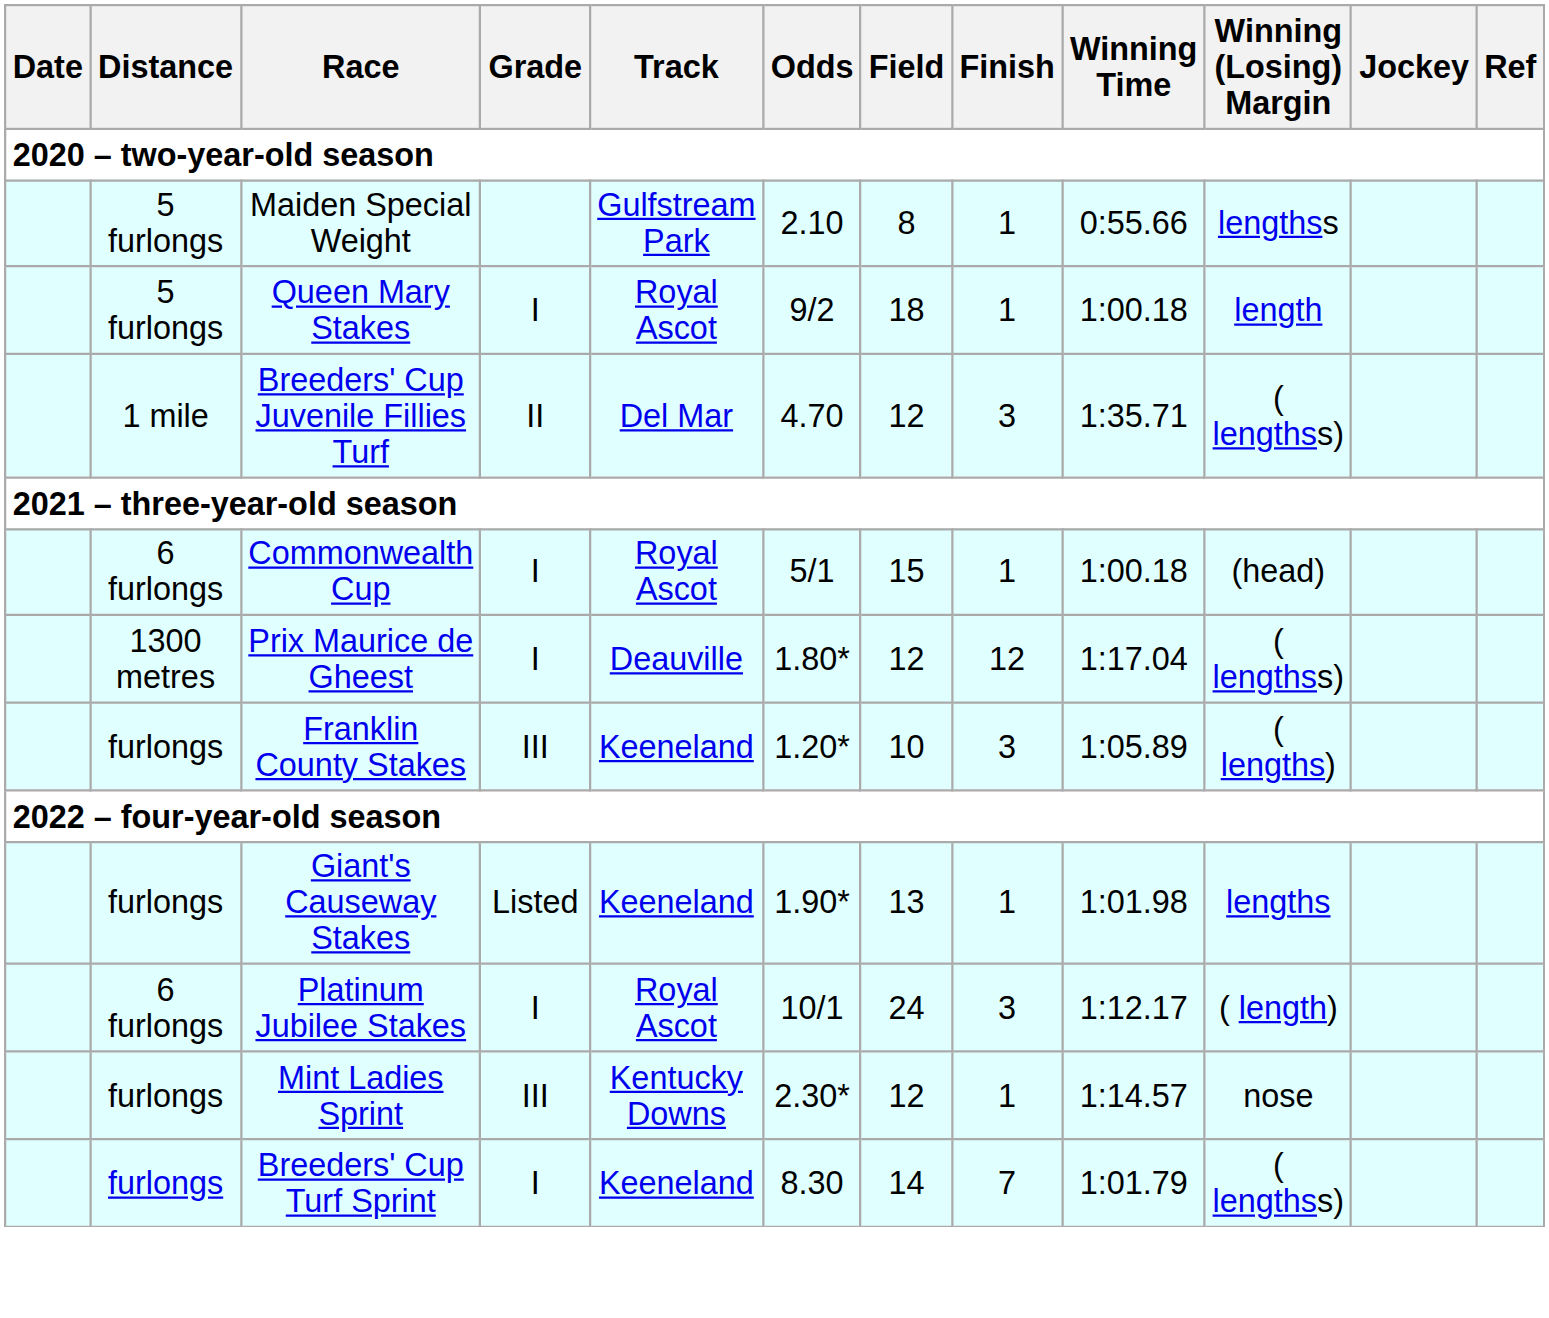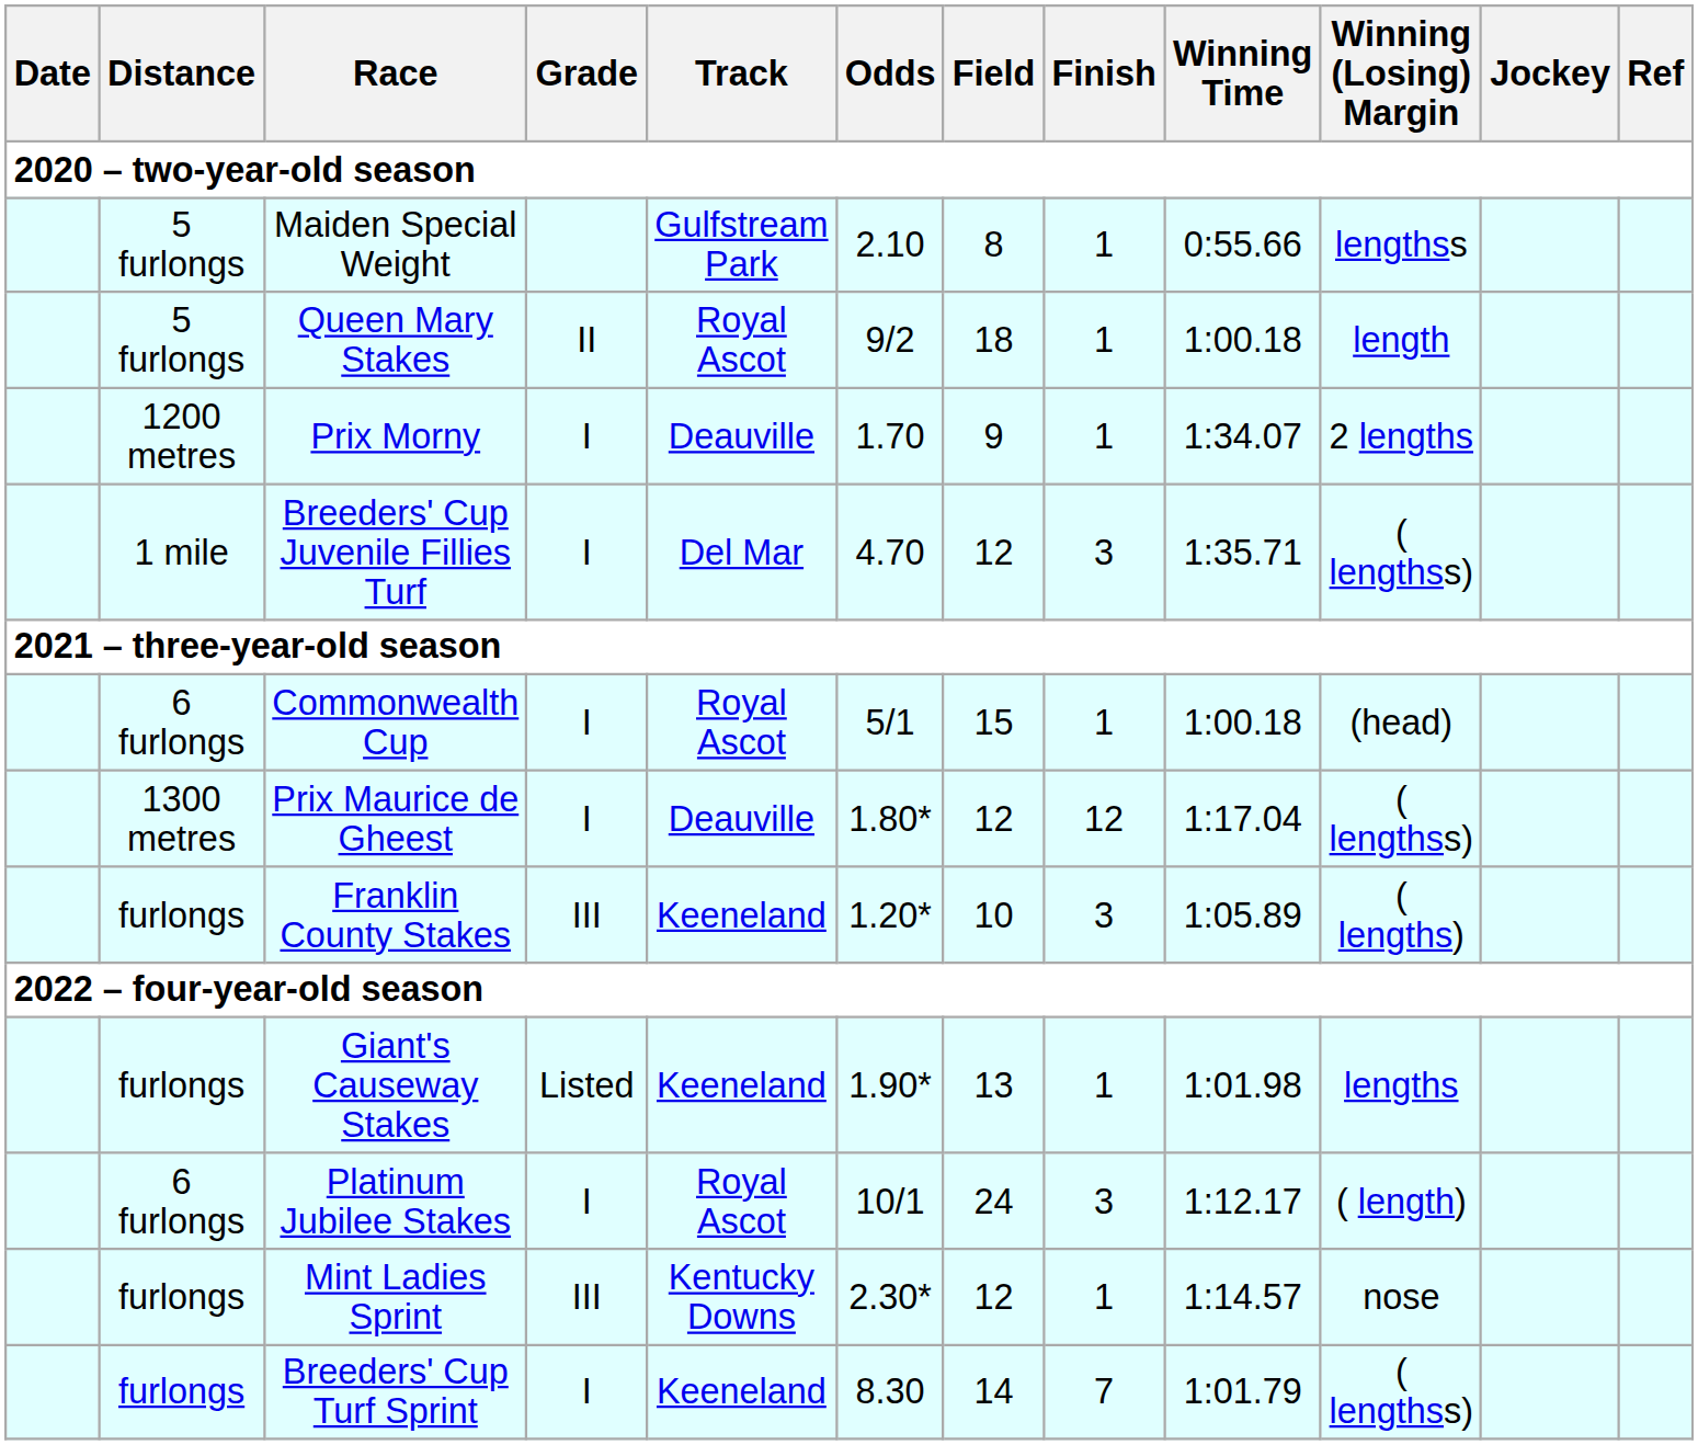Queen Mary Stakes | Grade: I -> II
+ row: 1200 metres | Prix Morny | I | Deauville | 1.70 | 9 | 1 | 1:34.07 | 2 lengths
Breeders' Cup Juvenile Fillies Turf | Grade: II -> I
